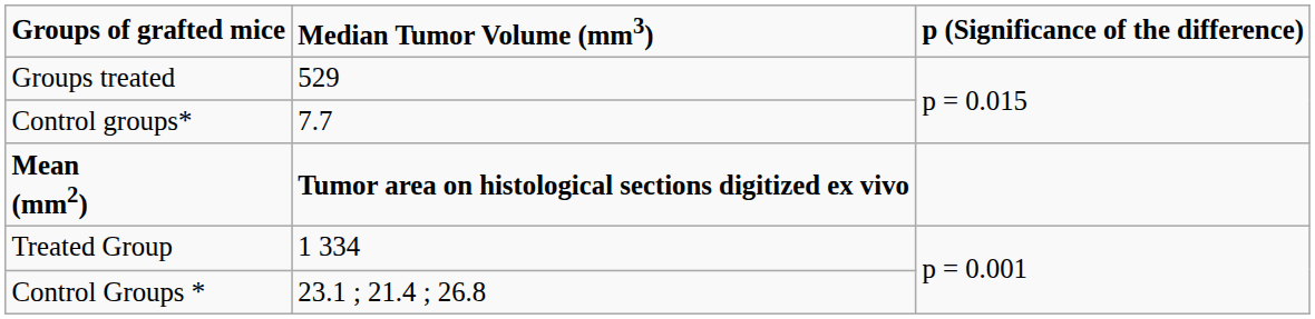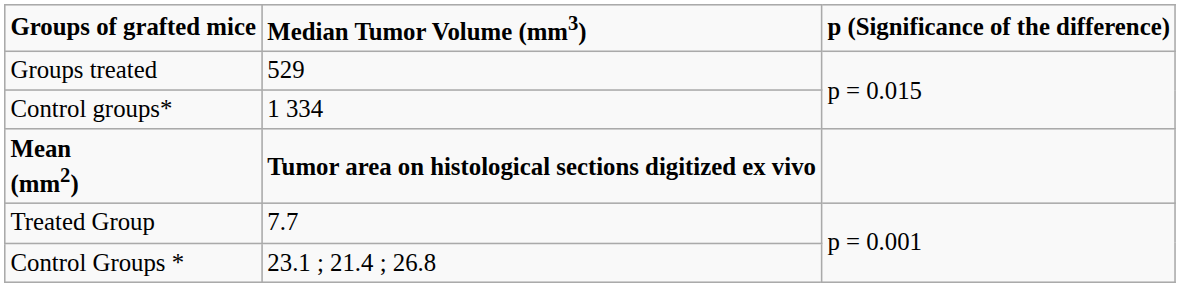Control groups* | Median Tumor Volume (mm3): 7.7 -> 1 334
Treated Group | Median Tumor Volume (mm3): 1 334 -> 7.7
